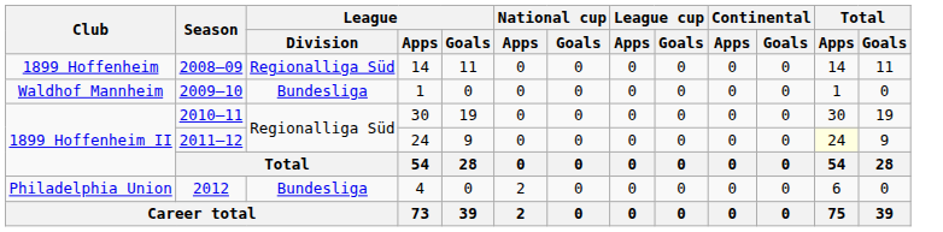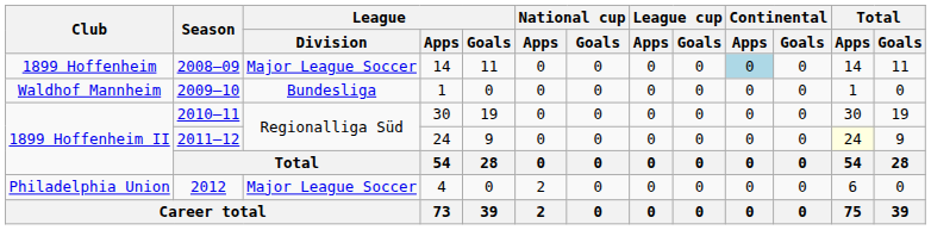2008–09 | League / Division: Regionalliga Süd -> Major League Soccer
2008–09 | Continental / Apps: no background -> lightblue background
2012 | League / Division: Bundesliga -> Major League Soccer
